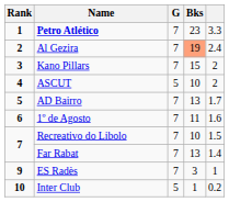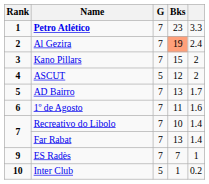ASCUT | Bks: 10 -> 12
Recreativo do Libolo | column 5: 1.5 -> 1.4
ES Radès | Bks: 3 -> 7
